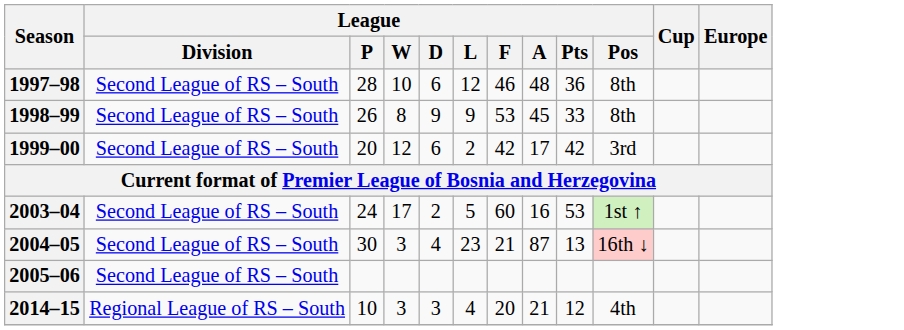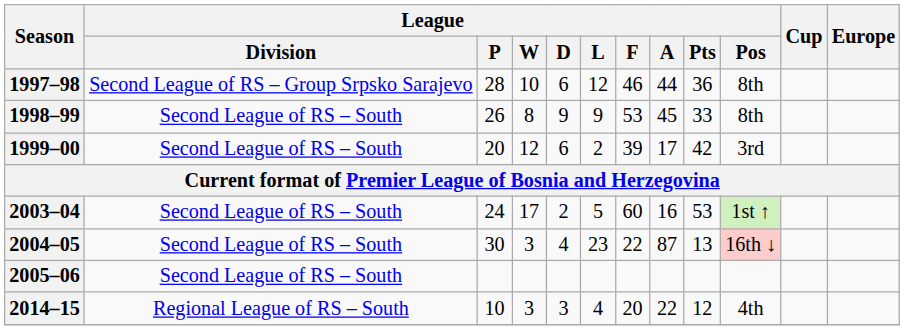1997–98 | League / Division: Second League of RS – South -> Second League of RS – Group Srpsko Sarajevo
1997–98 | League / A: 48 -> 44
1999–00 | League / F: 42 -> 39
2004–05 | League / F: 21 -> 22
2014–15 | League / A: 21 -> 22
